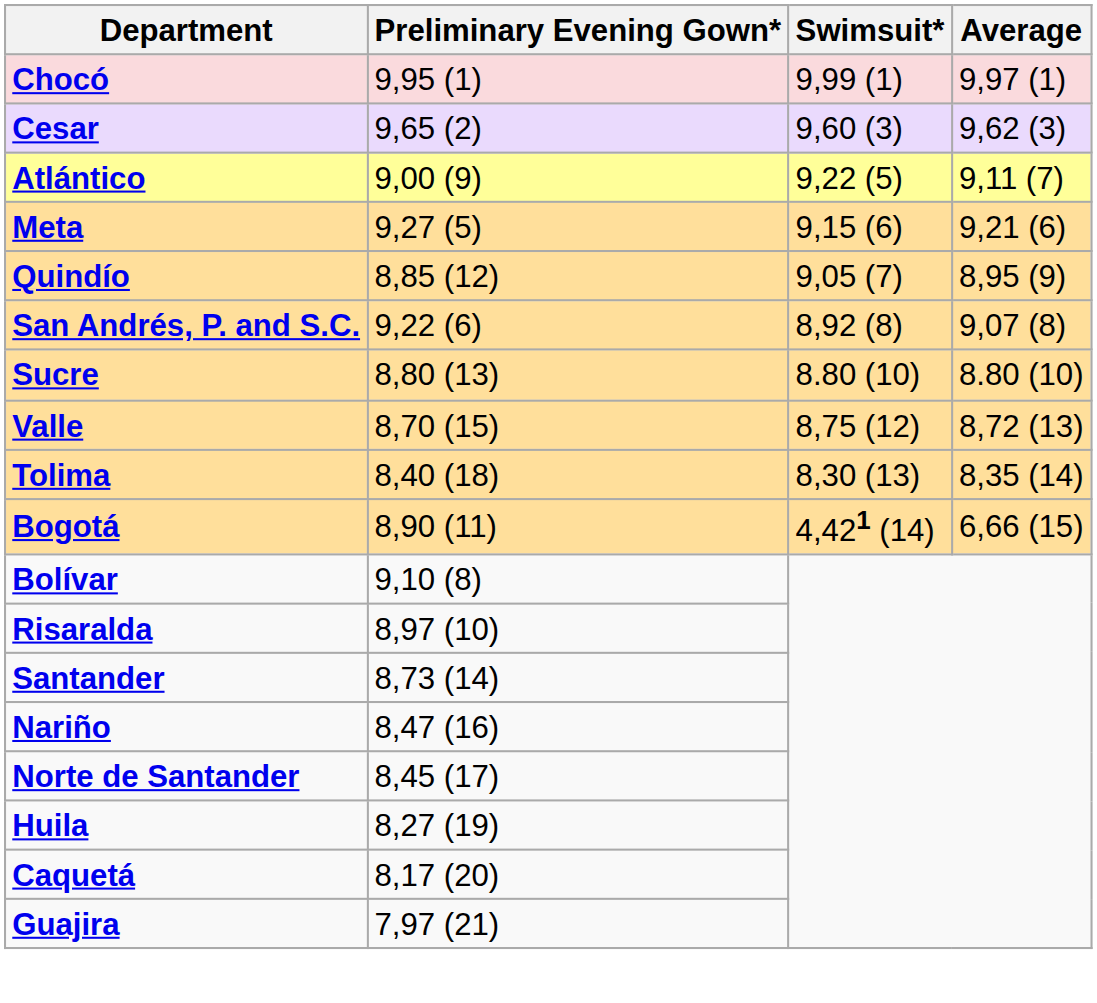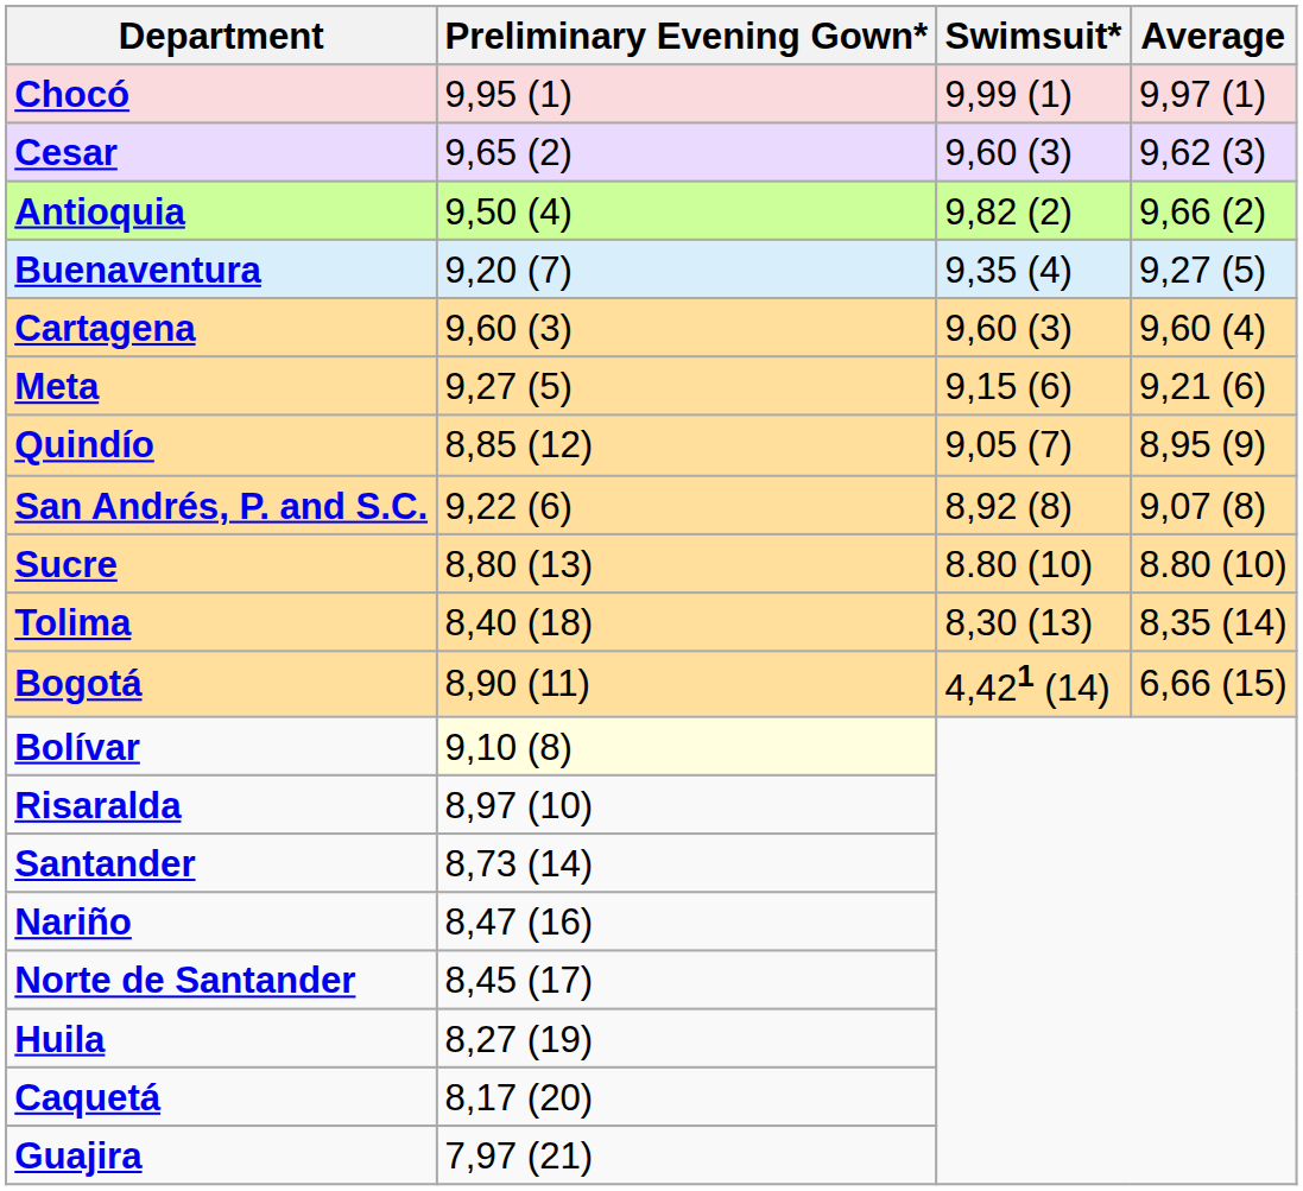+ row: Antioquia | 9,50 (4) | 9,82 (2) | 9,66 (2)
- row: Atlántico | 9,00 (9) | 9,22 (5) | 9,11 (7)
+ row: Buenaventura | 9,20 (7) | 9,35 (4) | 9,27 (5)
+ row: Cartagena | 9,60 (3) | 9,60 (3) | 9,60 (4)
- row: Valle | 8,70 (15) | 8,75 (12) | 8,72 (13)
Bolívar | Preliminary Evening Gown*: no background -> lightyellow background
